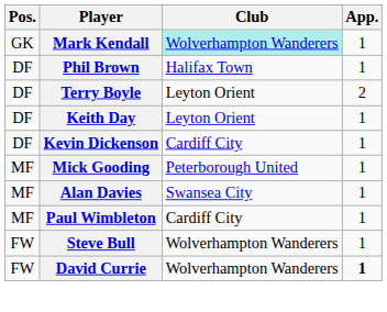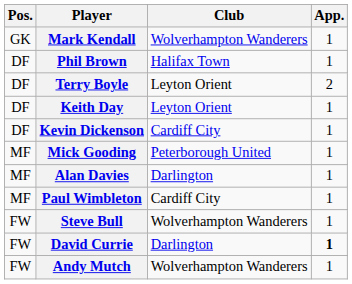Mark Kendall | Club: paleturquoise background -> no background
Alan Davies | Club: Swansea City -> Darlington
David Currie | Club: Wolverhampton Wanderers -> Darlington
+ row: FW | Andy Mutch | Wolverhampton Wanderers | 1
